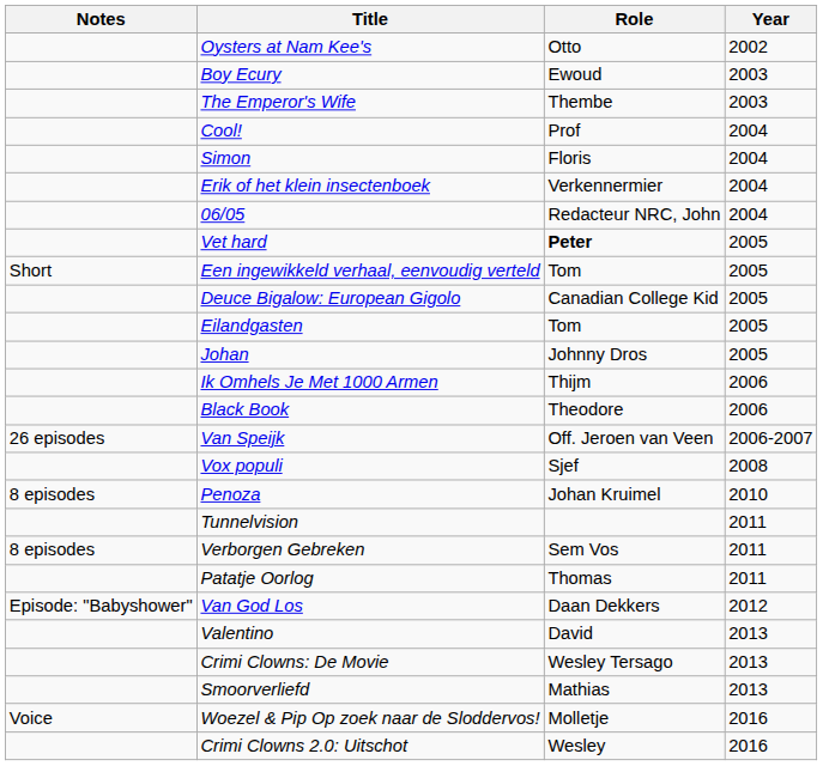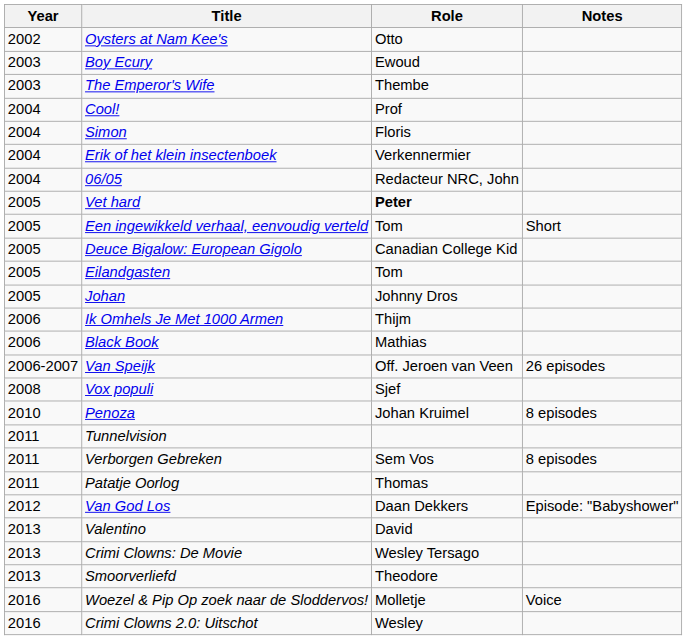columns swapped: Year <-> Notes
Black Book | Role: Theodore -> Mathias
Smoorverliefd | Role: Mathias -> Theodore
